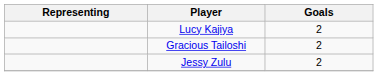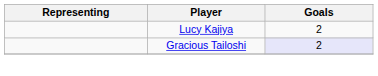Gracious Tailoshi | Goals: no background -> lavender background
- row: Jessy Zulu | 2
